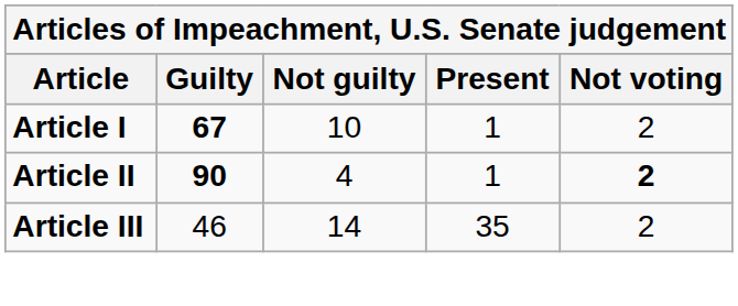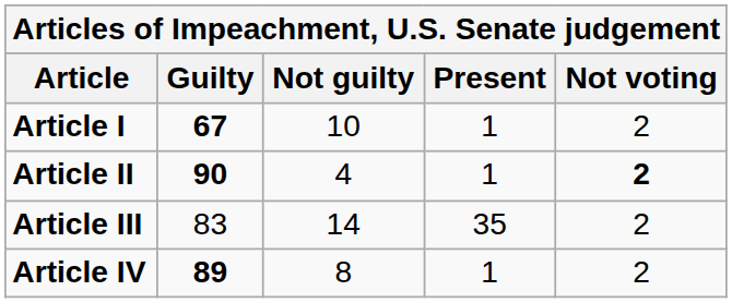Article III | Guilty: 46 -> 83
+ row: Article IV | 89 | 8 | 1 | 2
